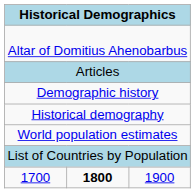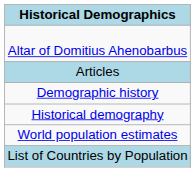- row: 1700 | 1800 | 1900
